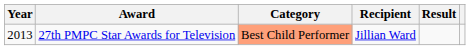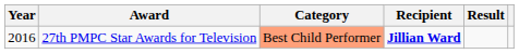27th PMPC Star Awards for Television | Year: 2013 -> 2016
27th PMPC Star Awards for Television | Recipient: normal -> bold
